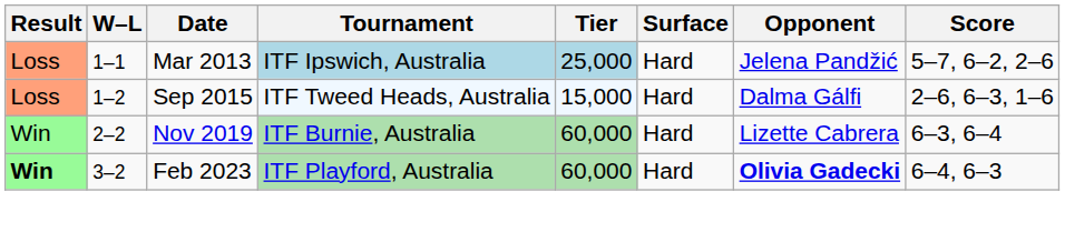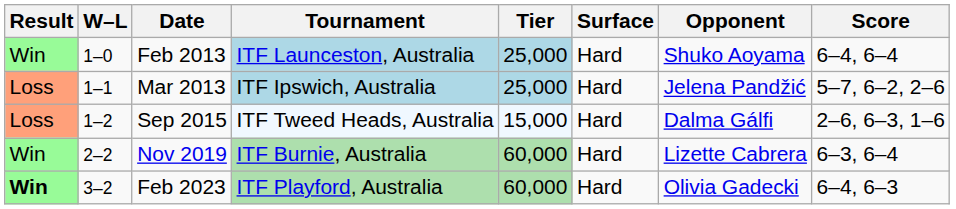+ row: Win | 1–0 | Feb 2013 | ITF Launceston, Australia | 25,000 | Hard | Shuko Aoyama | 6–4, 6–4
Feb 2023 | Opponent: bold -> normal
